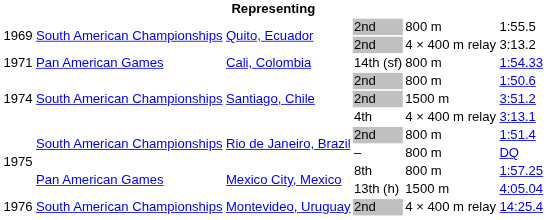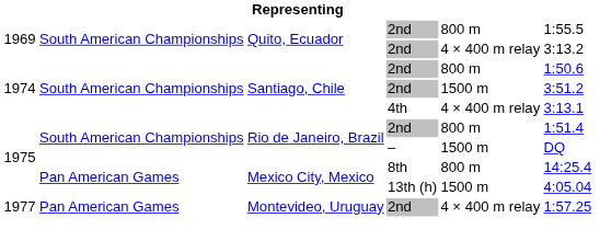- row: 1971 | Pan American Games | Cali, Colombia | 14th (sf) | 800 m | 1:54.33
Rio de Janeiro, Brazil / – | column 5: 800 m -> 1500 m
Mexico City, Mexico / 8th | column 6: 1:57.25 -> 14:25.4
Montevideo, Uruguay | column 1: 1976 -> 1977
Montevideo, Uruguay | column 2: South American Championships -> Pan American Games
Montevideo, Uruguay | column 6: 14:25.4 -> 1:57.25
